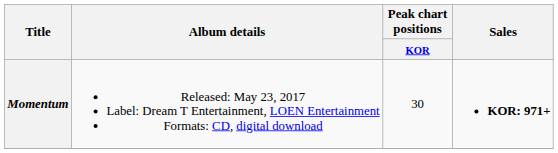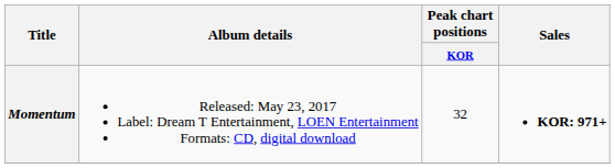Momentum | Peak chart positions / KOR: 30 -> 32
